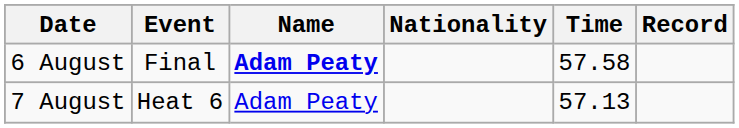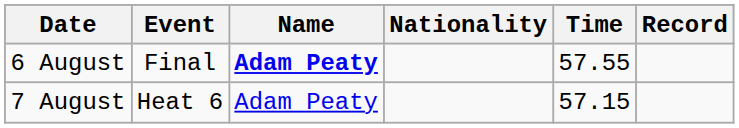6 August | Time: 57.58 -> 57.55
7 August | Time: 57.13 -> 57.15
